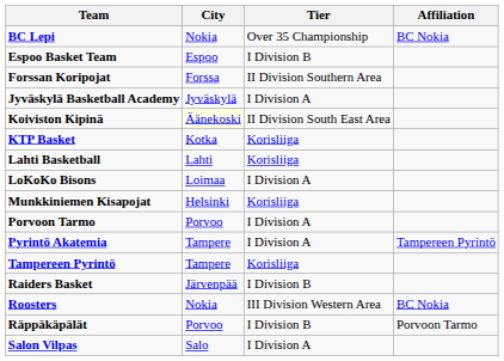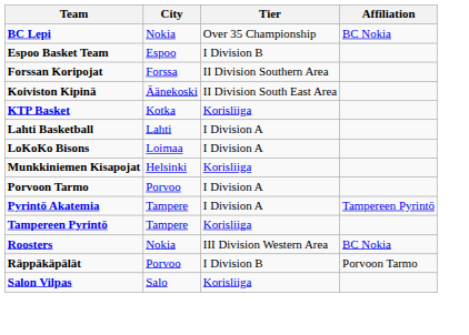- row: Jyväskylä Basketball Academy | Jyväskylä | I Division A
Koiviston Kipinä | City: lightyellow background -> no background
Lahti Basketball | Tier: Korisliiga -> I Division A
- row: Raiders Basket | Järvenpää | I Division B
Salon Vilpas | Tier: I Division A -> Korisliiga
